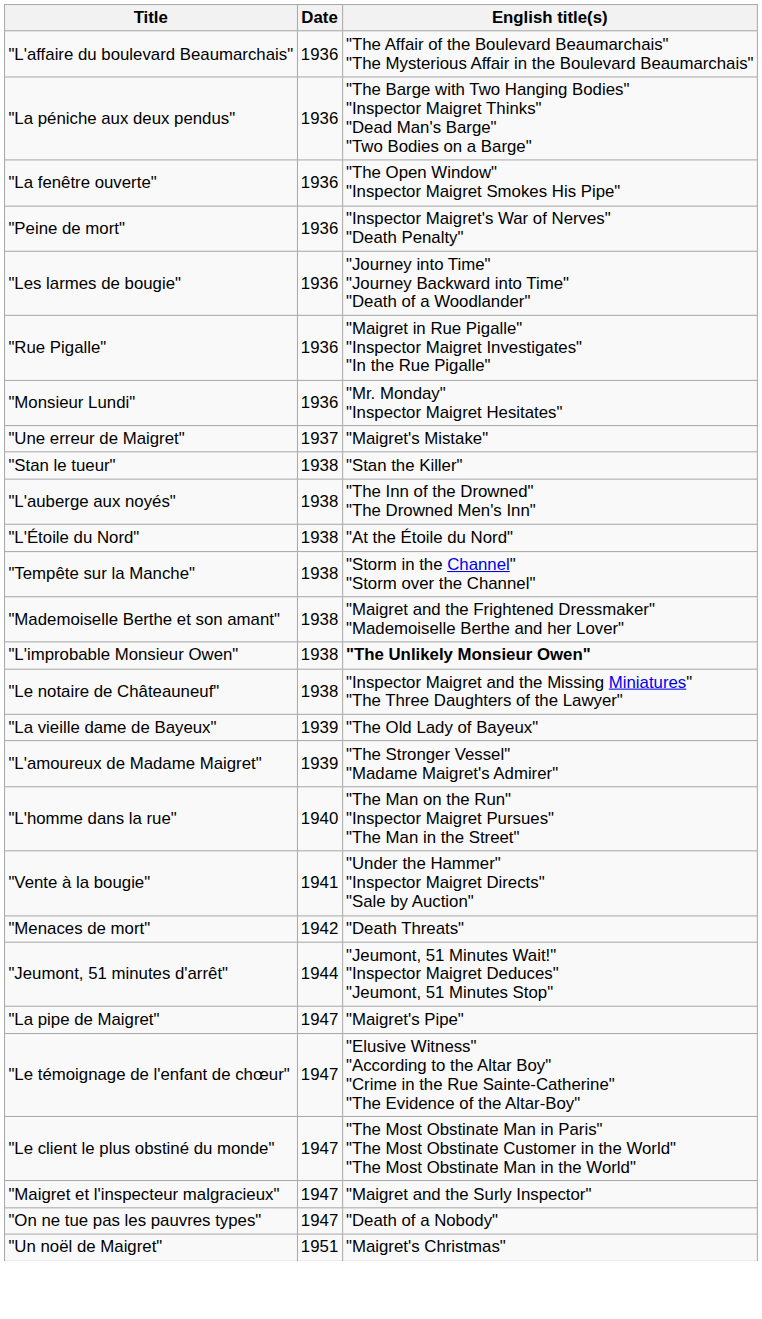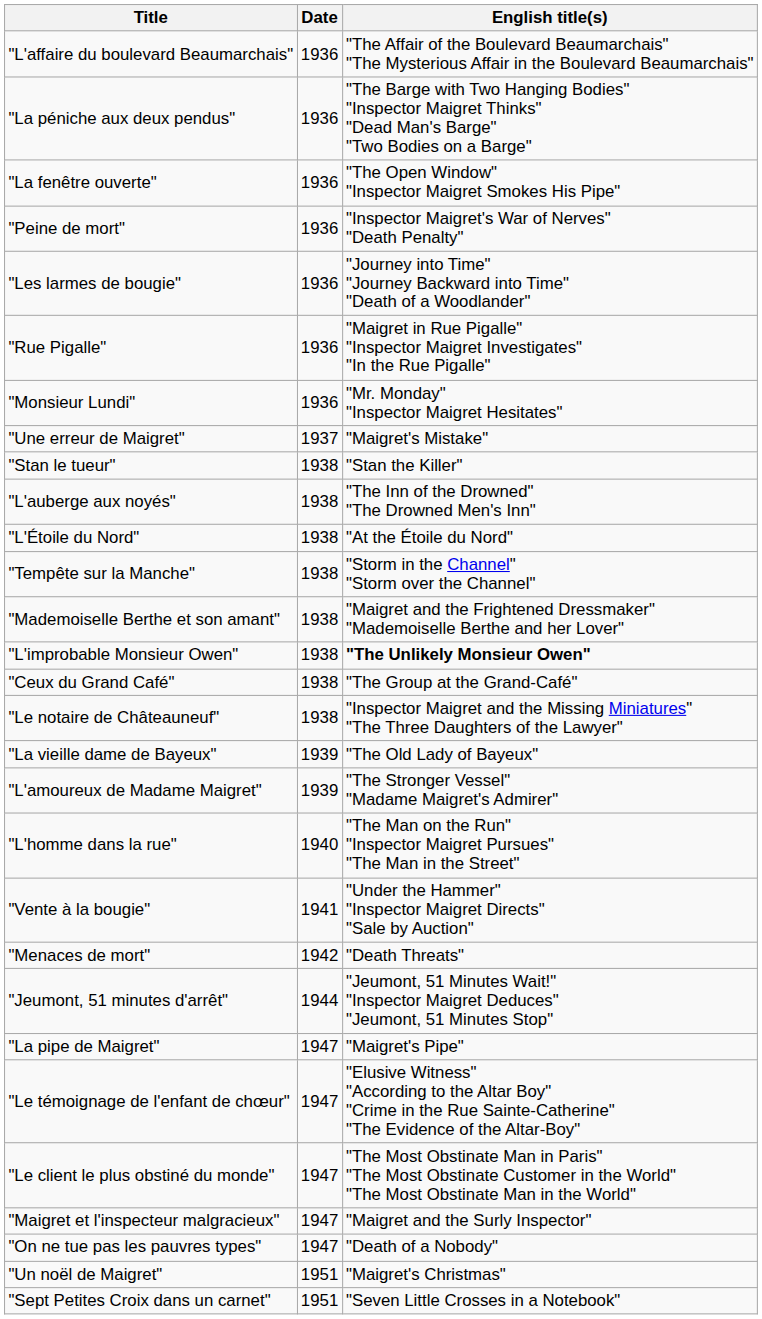+ row: "Ceux du Grand Café" | 1938 | "The Group at the Grand-Café"
+ row: "Sept Petites Croix dans un carnet" | 1951 | "Seven Little Crosses in a Notebook"
